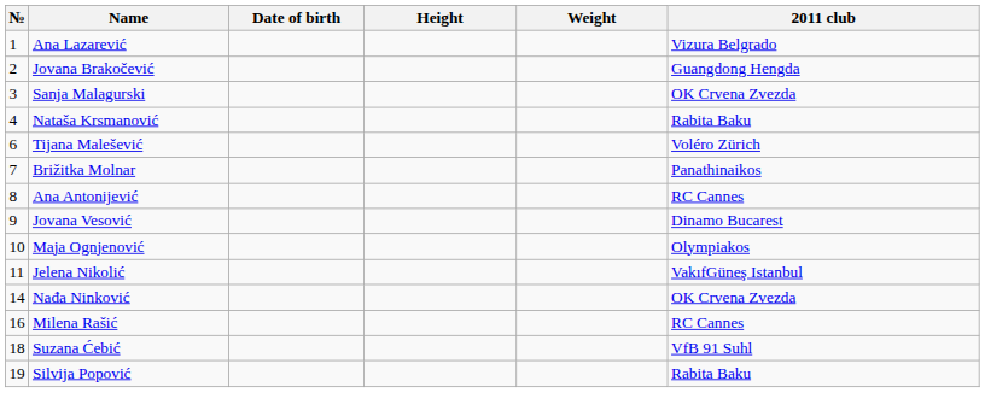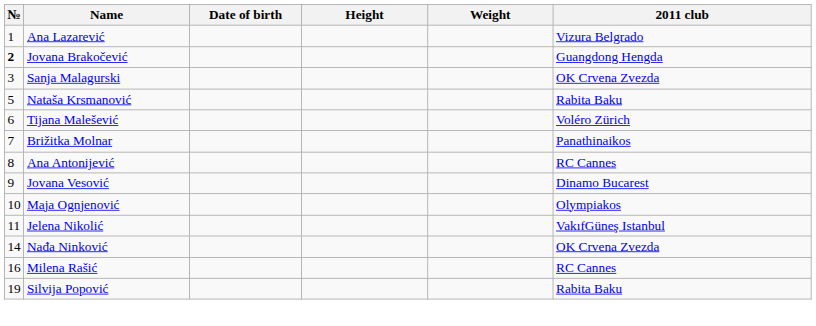Jovana Brakočević | №: normal -> bold
Nataša Krsmanović | №: 4 -> 5
- row: 18 | Suzana Ćebić | VfB 91 Suhl
